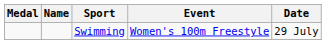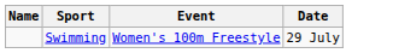- column: Medal
